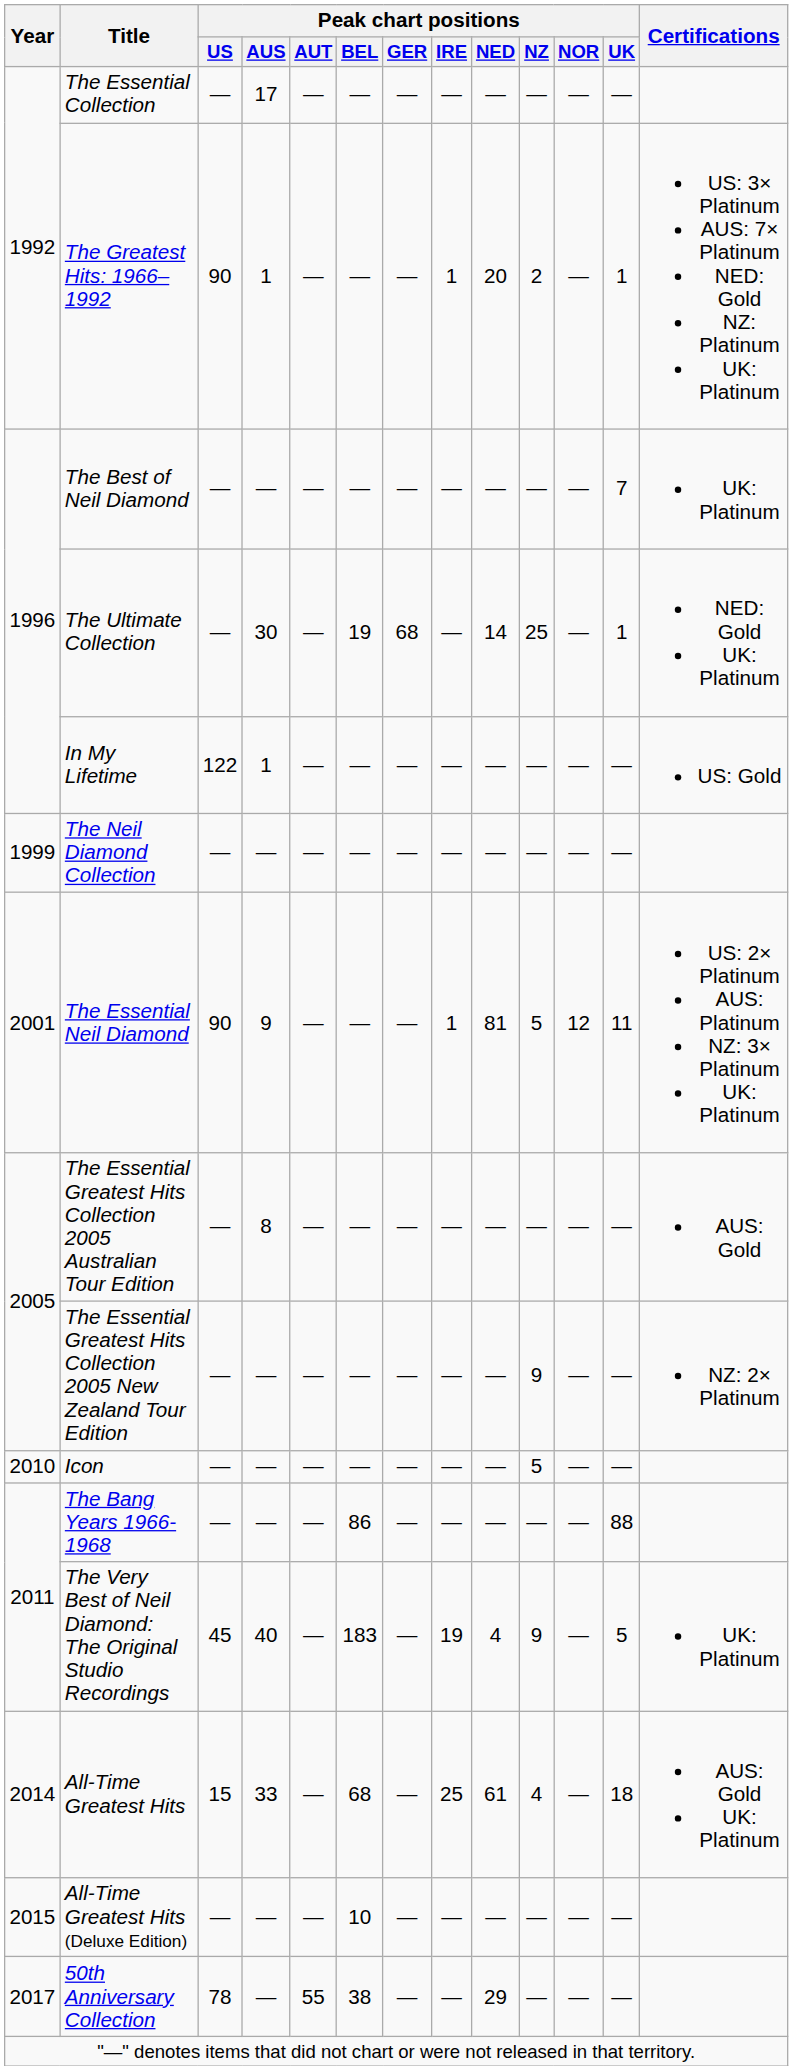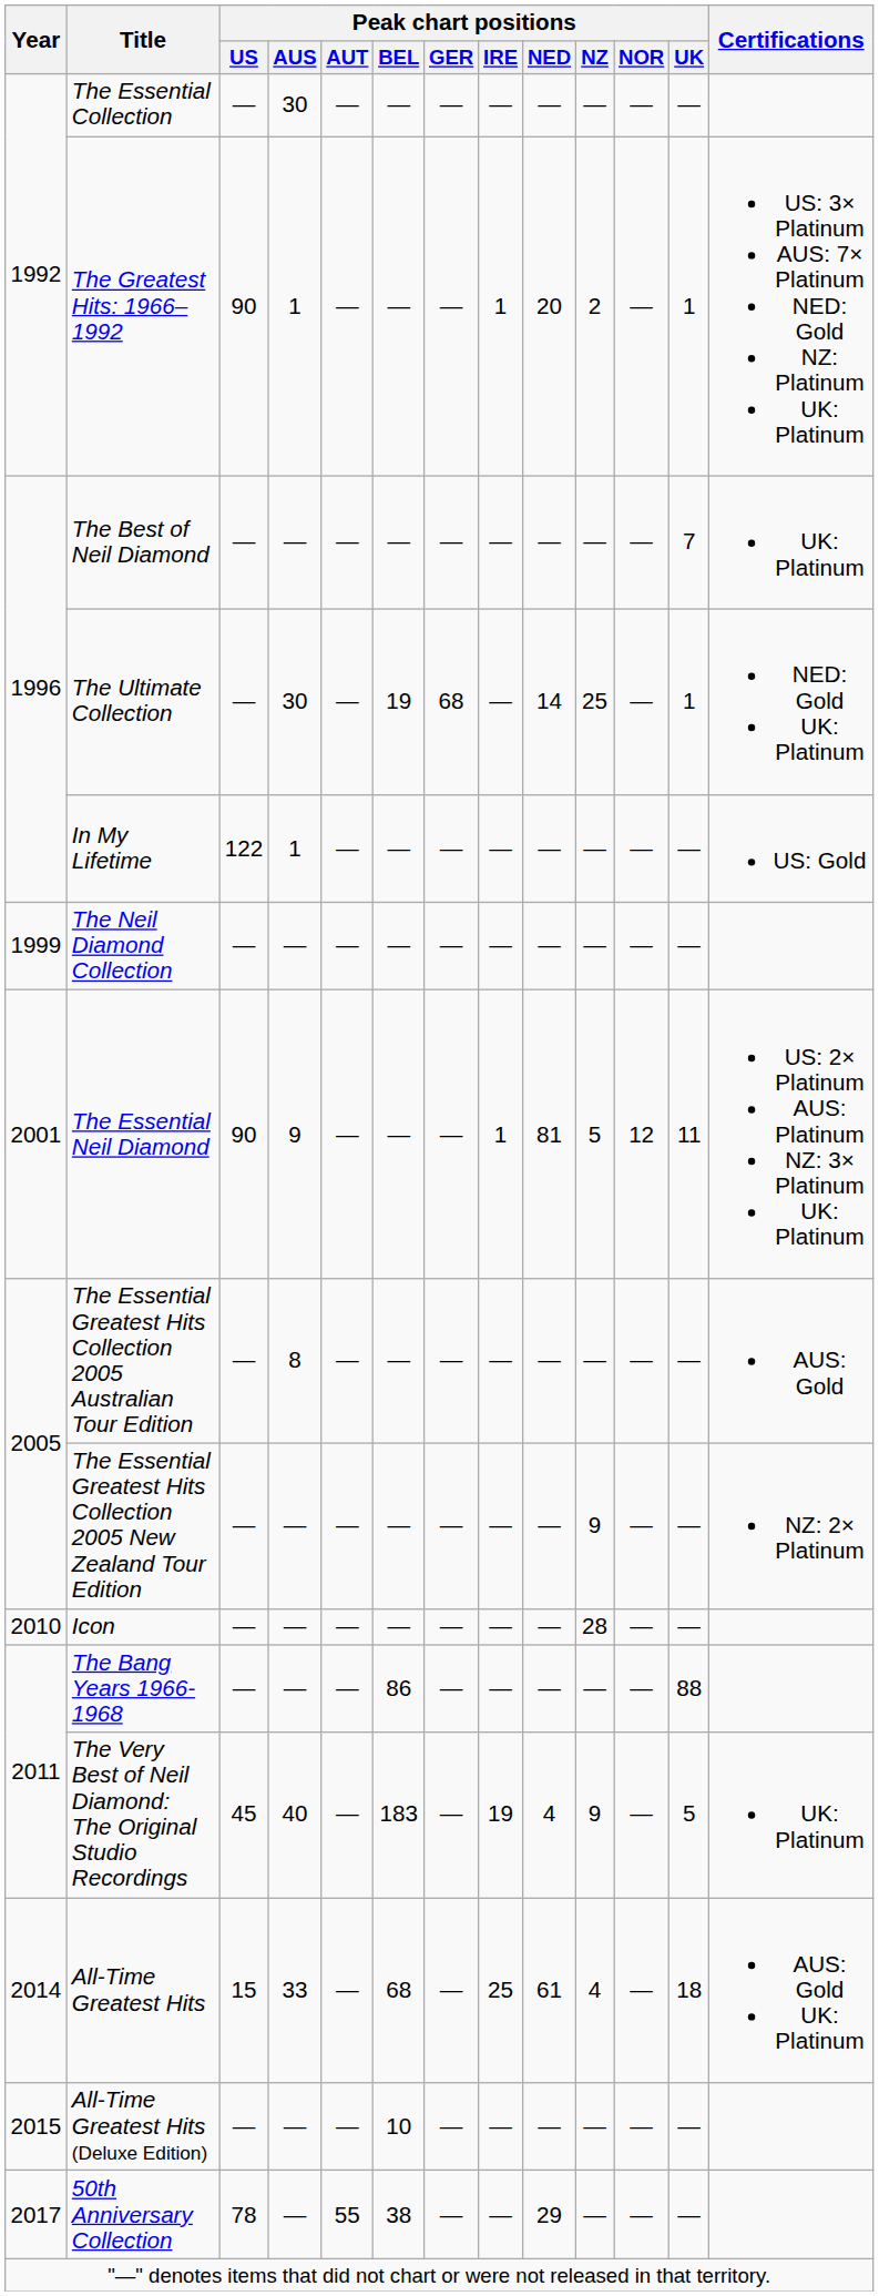The Essential Collection | Peak chart positions / AUS: 17 -> 30
Icon | Peak chart positions / NZ: 5 -> 28
